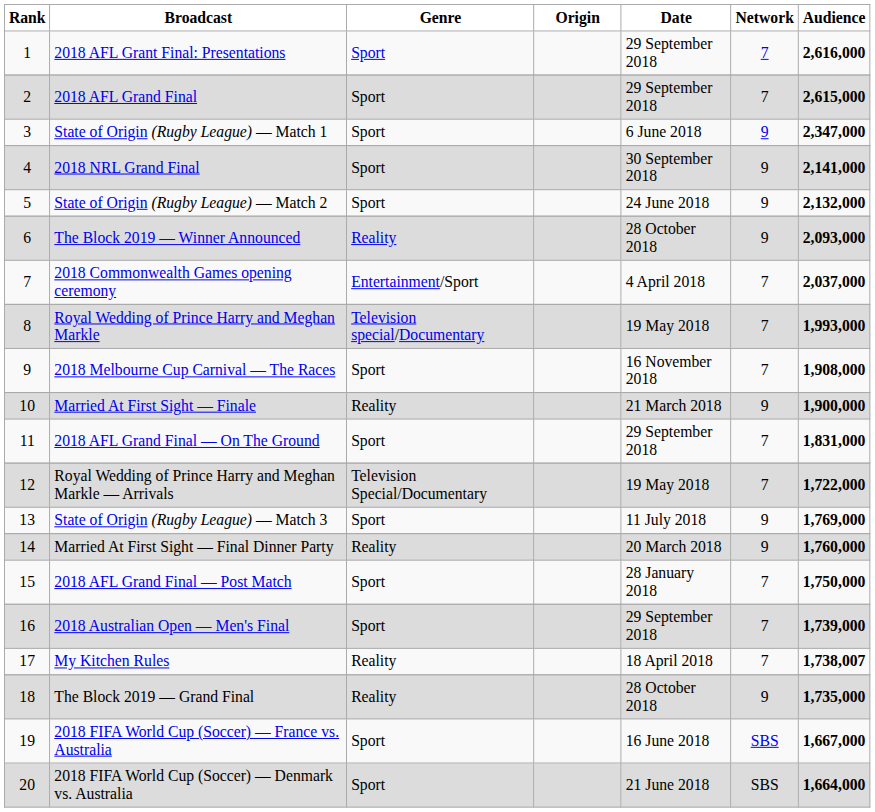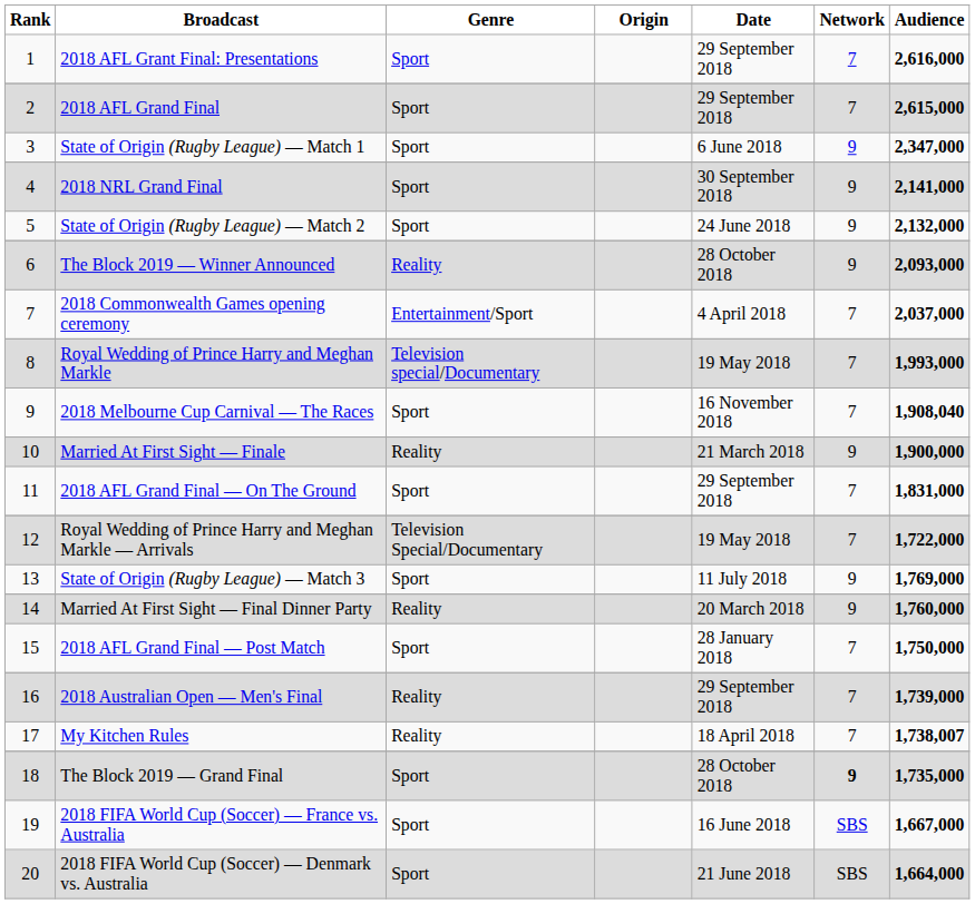2018 Melbourne Cup Carnival — The Races | Audience: 1,908,000 -> 1,908,040
2018 Australian Open — Men's Final | Genre: Sport -> Reality
The Block 2019 — Grand Final | Genre: Reality -> Sport
The Block 2019 — Grand Final | Network: normal -> bold
